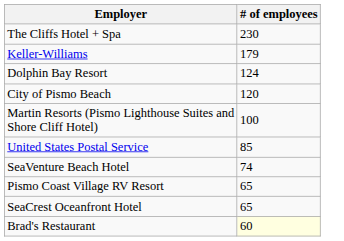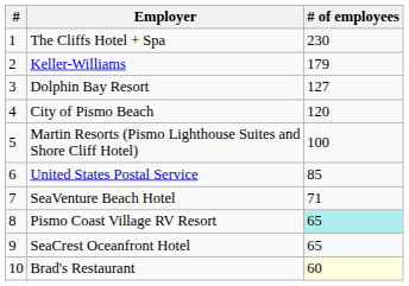+ column: # | 1 | 2 | 3 | 4 | 5 | 6 | 7 | 8 | 9 | 10
Dolphin Bay Resort | # of employees: 124 -> 127
SeaVenture Beach Hotel | # of employees: 74 -> 71
Pismo Coast Village RV Resort | # of employees: no background -> paleturquoise background
